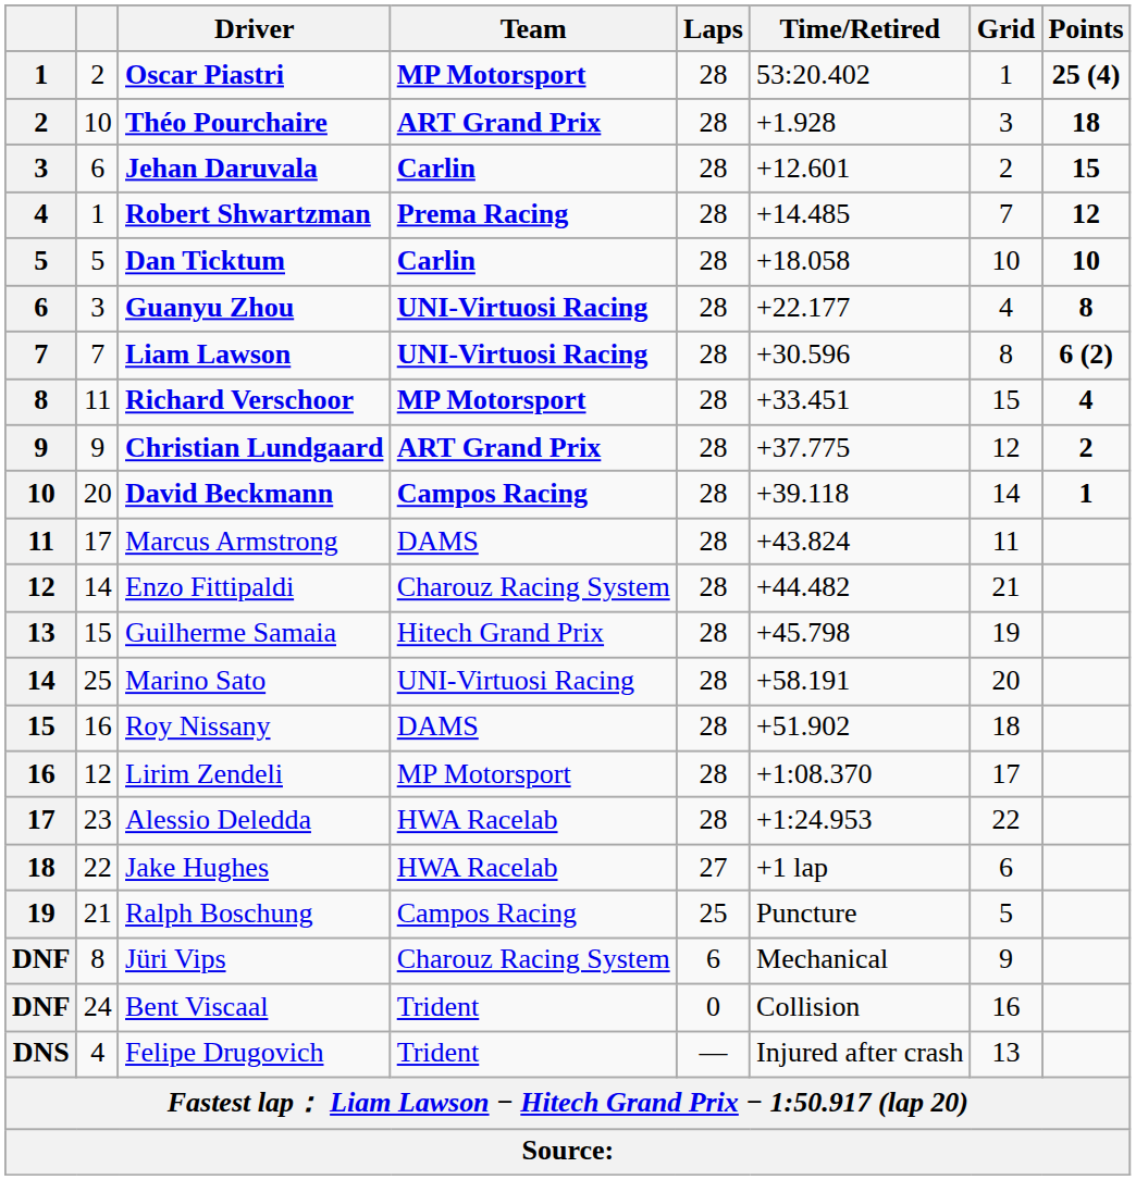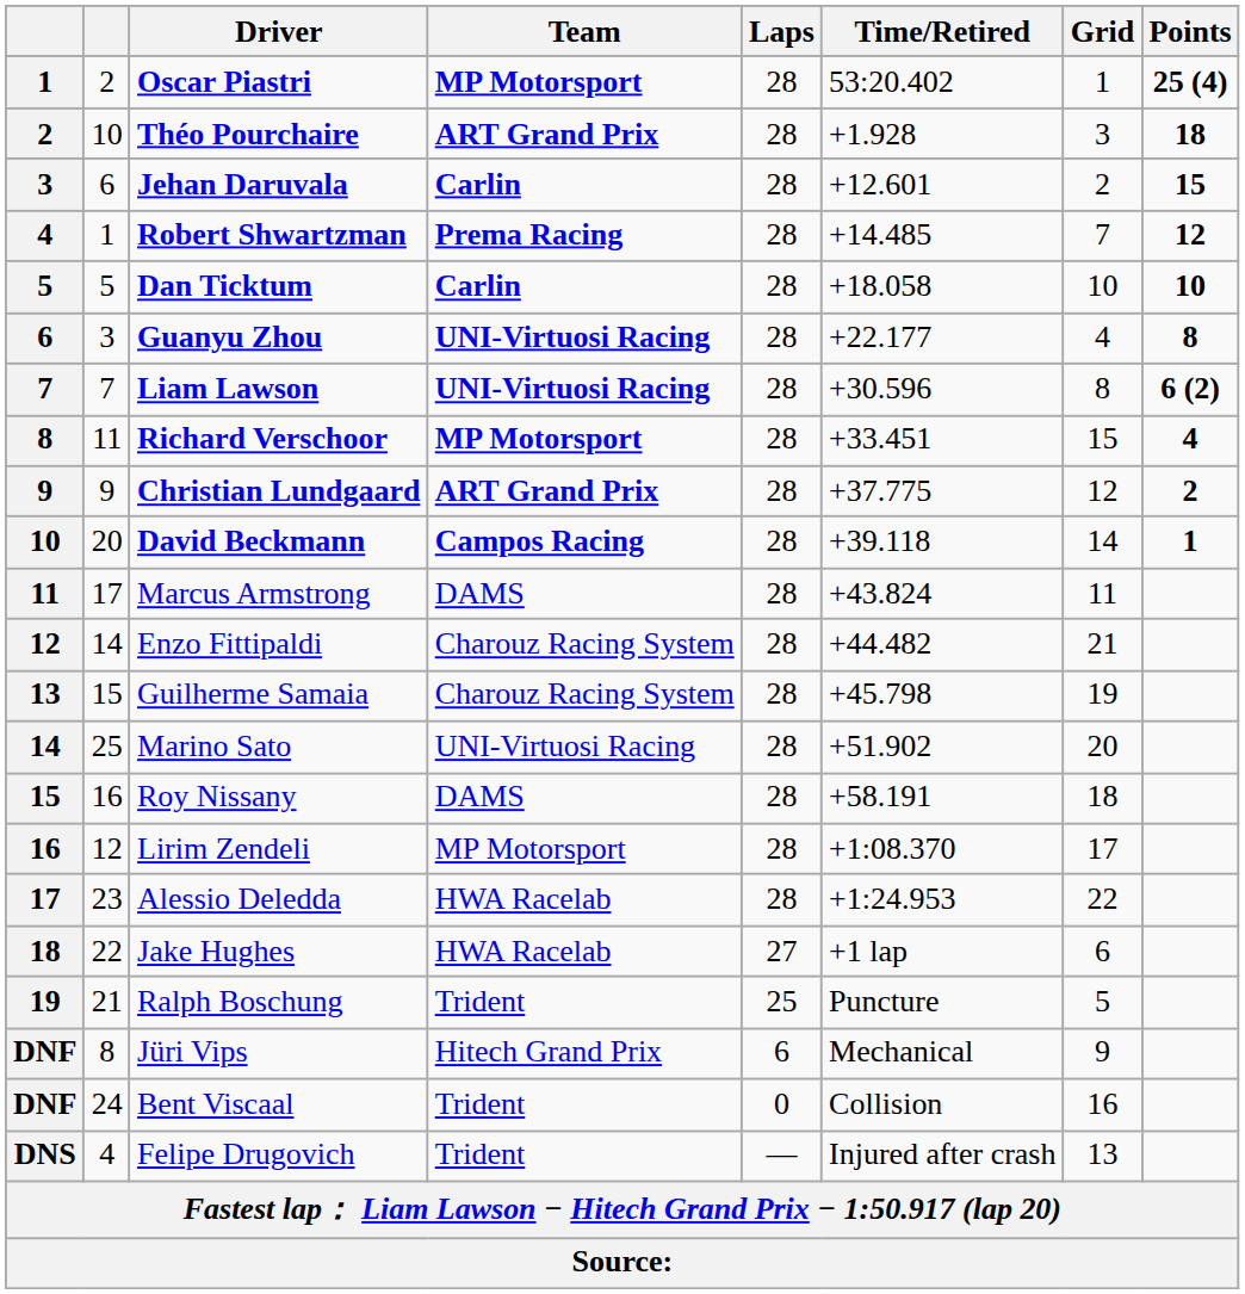Guilherme Samaia | Team: Hitech Grand Prix -> Charouz Racing System
Marino Sato | Time/Retired: +58.191 -> +51.902
Roy Nissany | Time/Retired: +51.902 -> +58.191
Ralph Boschung | Team: Campos Racing -> Trident
Jüri Vips | Team: Charouz Racing System -> Hitech Grand Prix
